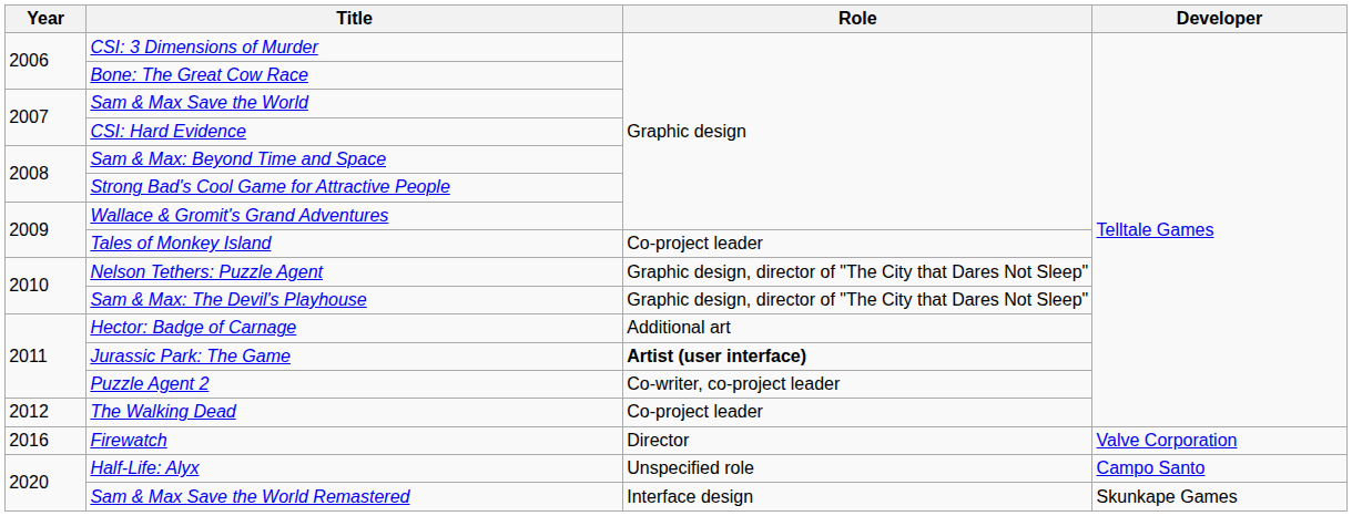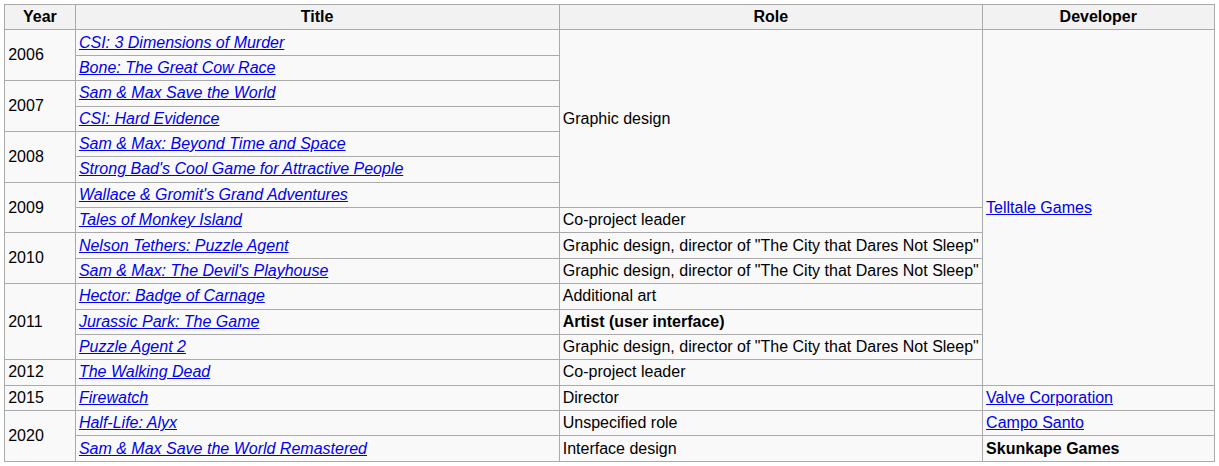Puzzle Agent 2 | Role: Co-writer, co-project leader -> Graphic design, director of "The City that Dares Not Sleep"
Firewatch | Year: 2016 -> 2015
Sam & Max Save the World Remastered | Developer: normal -> bold
